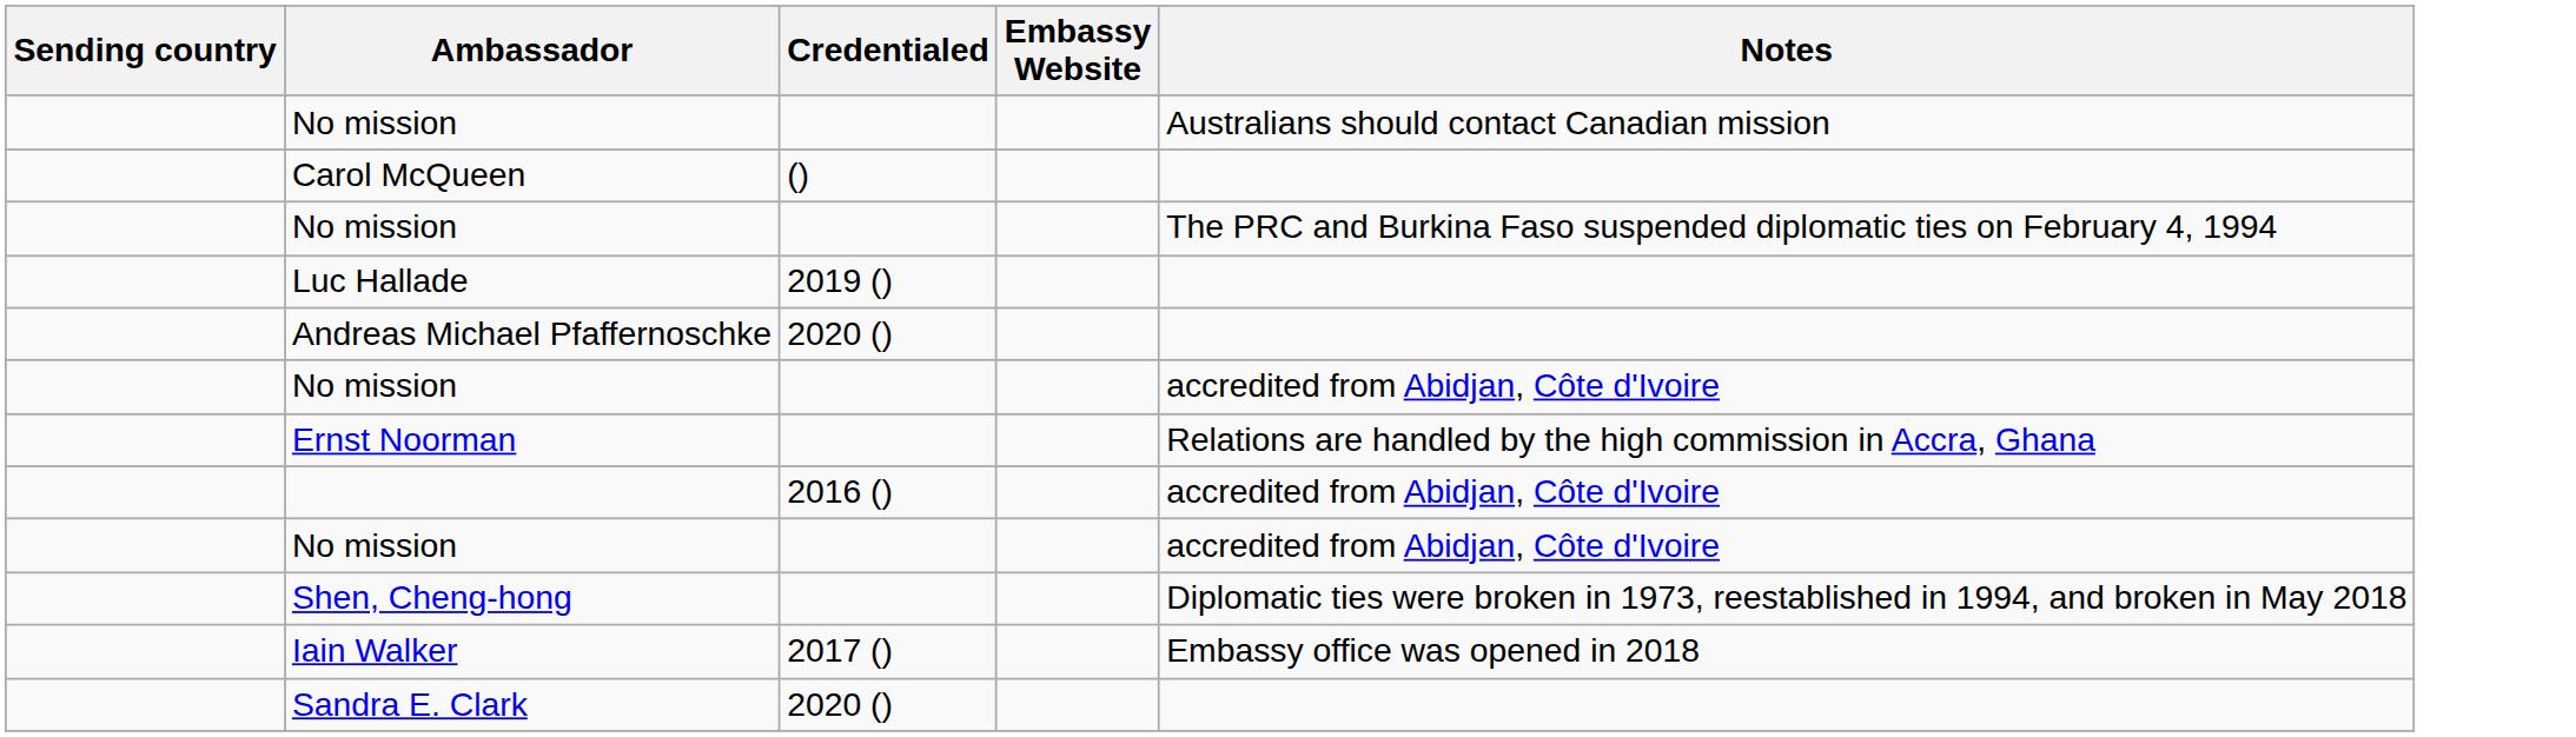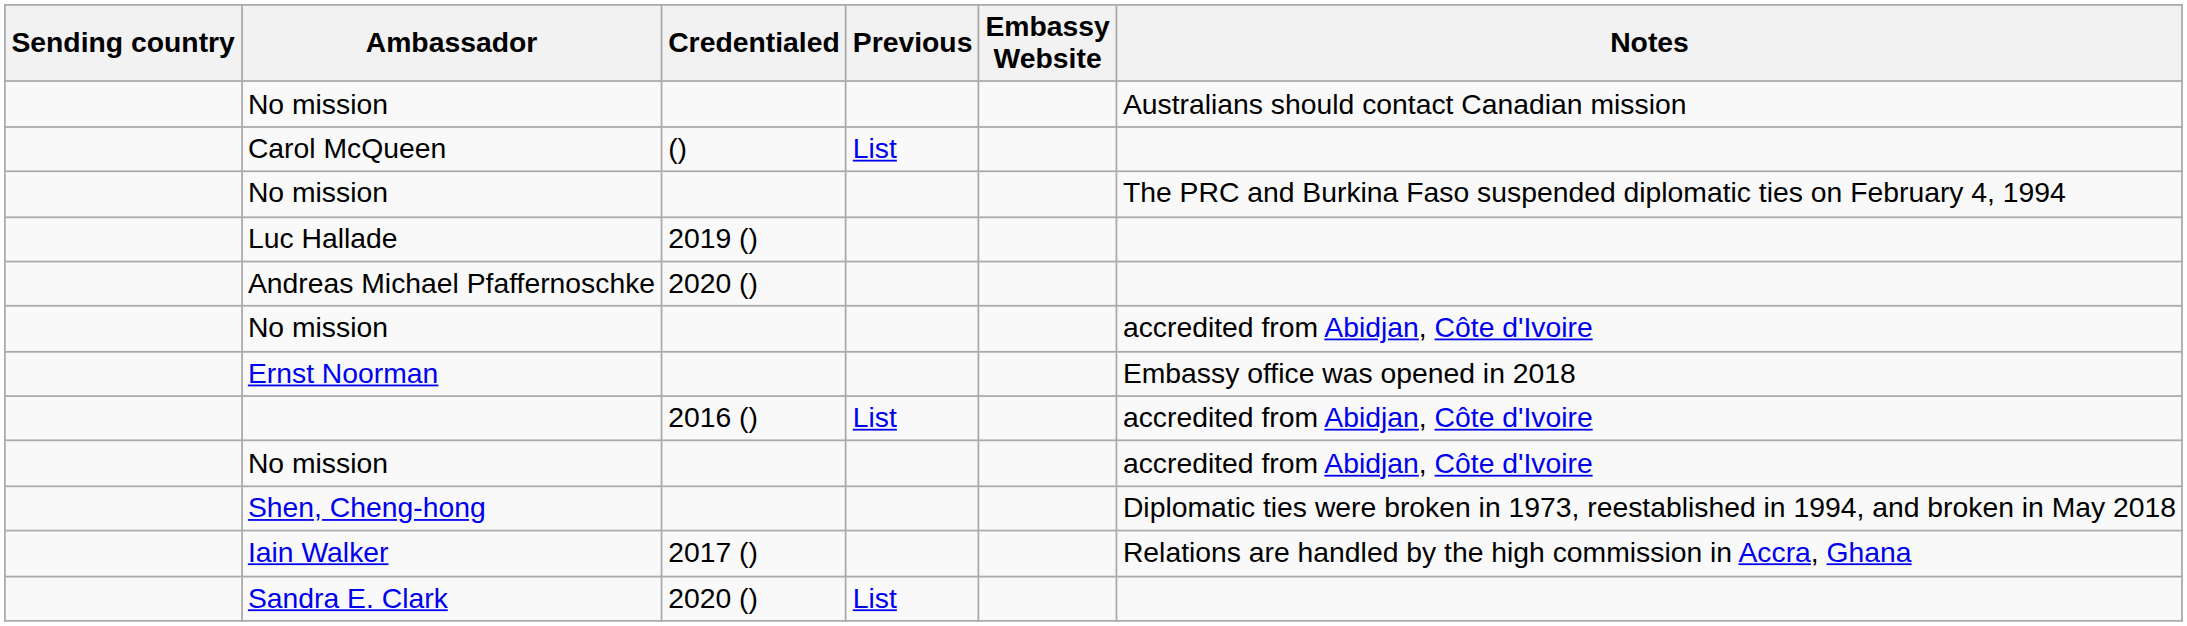+ column: Previous | List | List | List
Ernst Noorman | Notes: Relations are handled by the high commission in Accra, Ghana -> Embassy office was opened in 2018
Iain Walker | Notes: Embassy office was opened in 2018 -> Relations are handled by the high commission in Accra, Ghana
